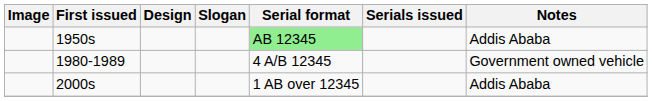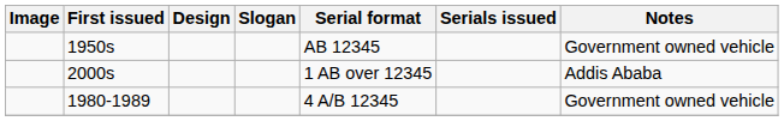1950s | Serial format: lightgreen background -> no background
1950s | Notes: Addis Ababa -> Government owned vehicle
rows swapped: 1980-1989 <-> 2000s
